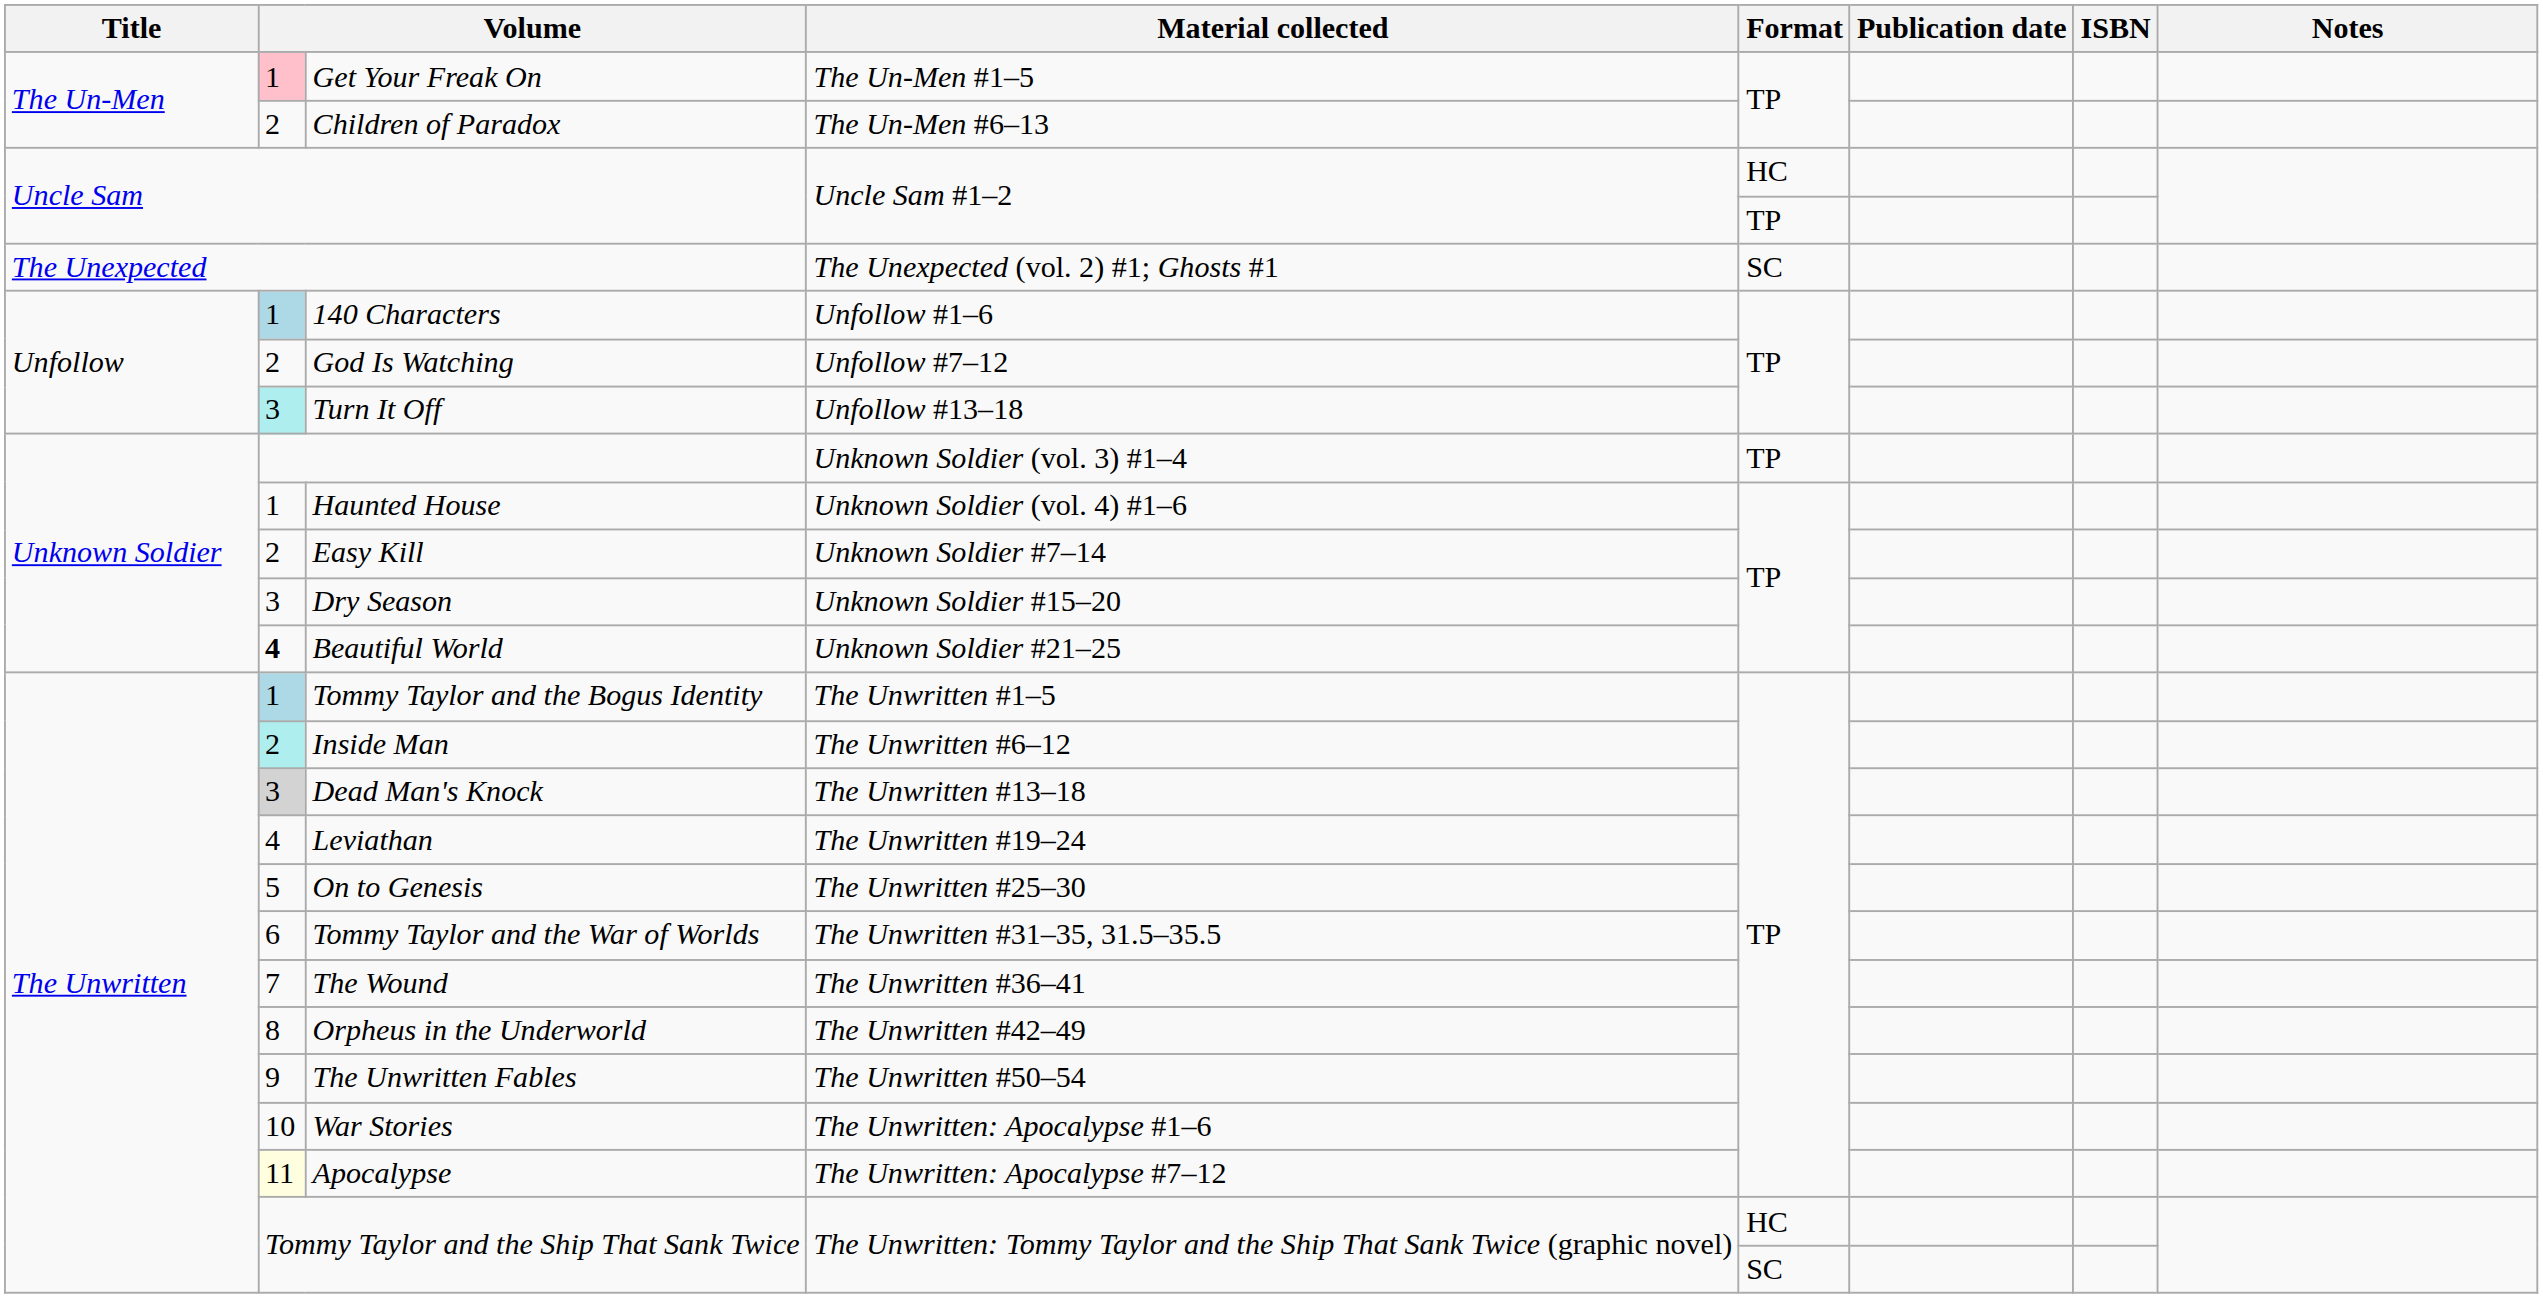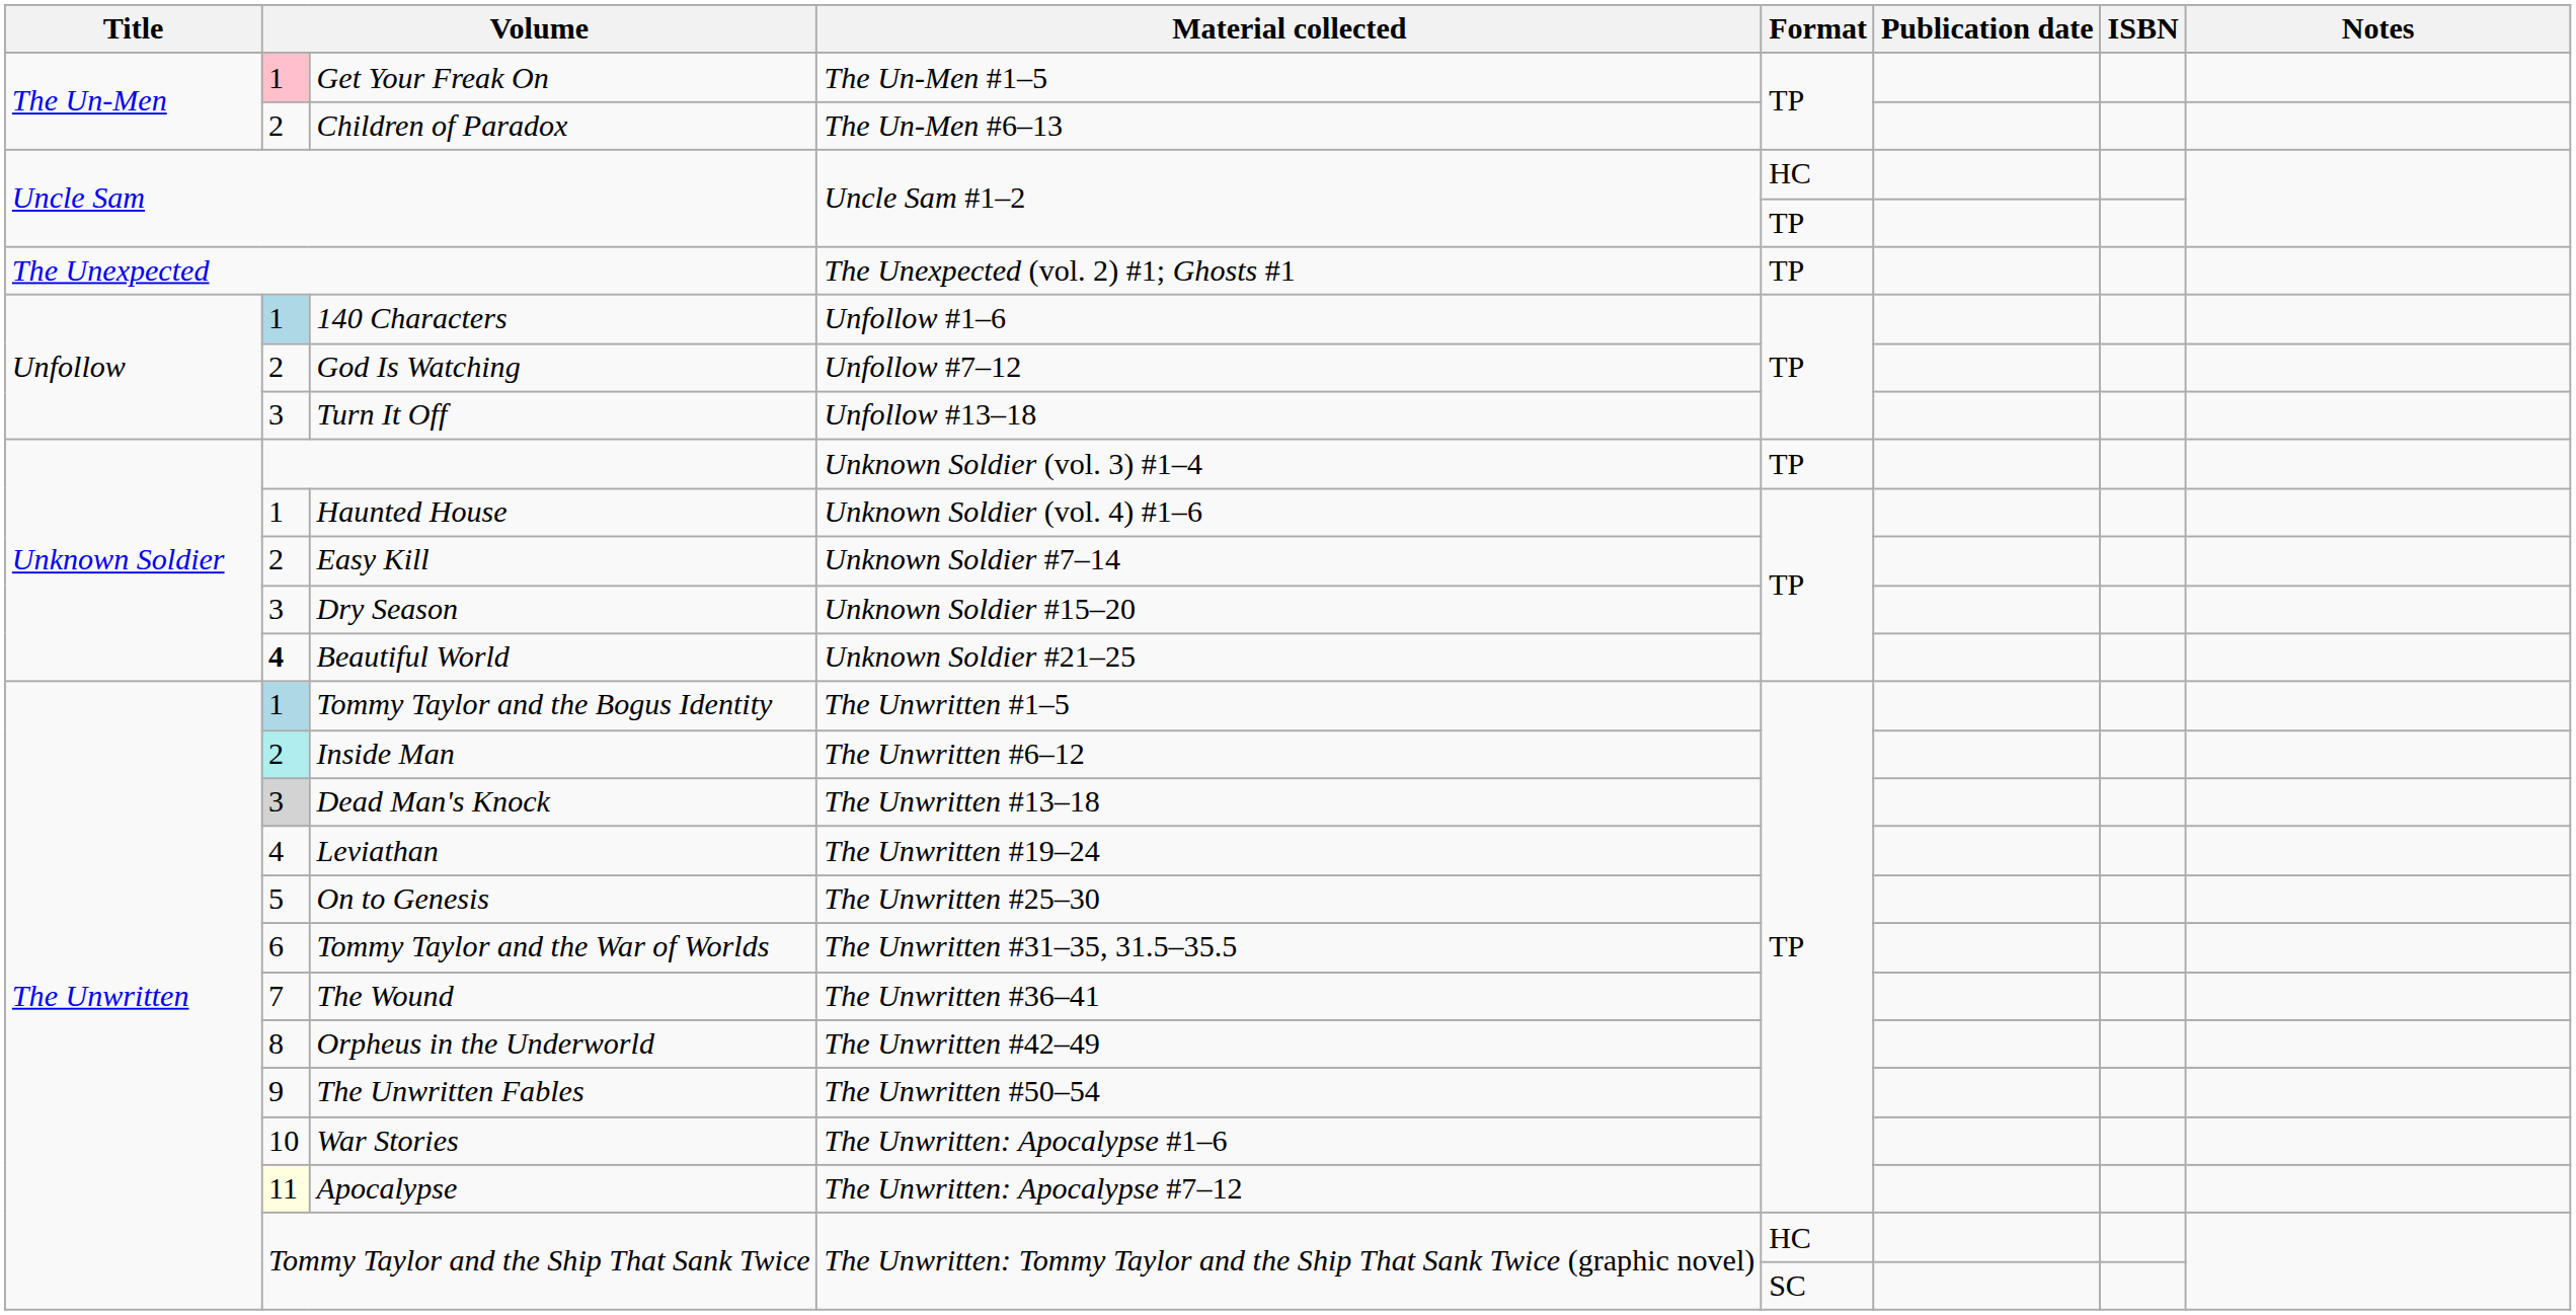The Unexpected | Format: SC -> TP
Turn It Off | column 2: paleturquoise background -> no background
